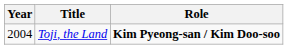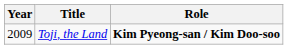Toji, the Land | Year: 2004 -> 2009
